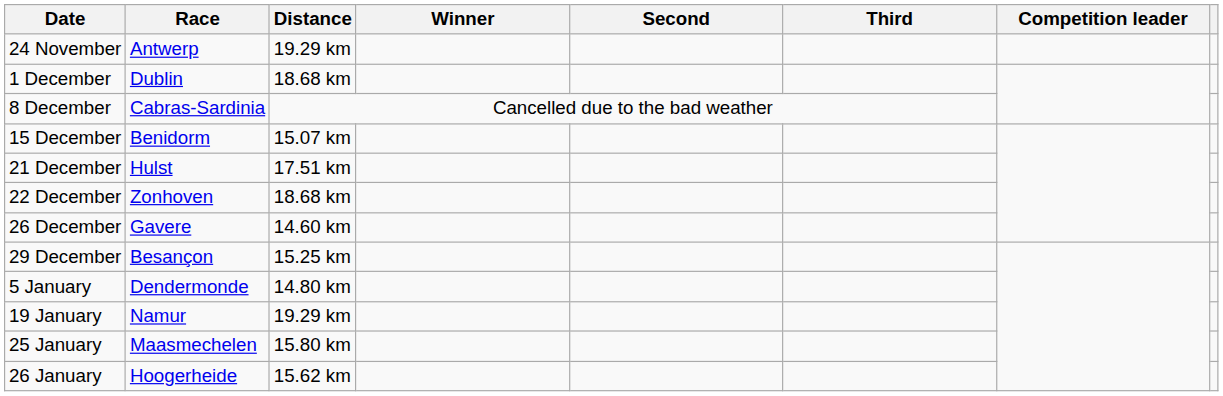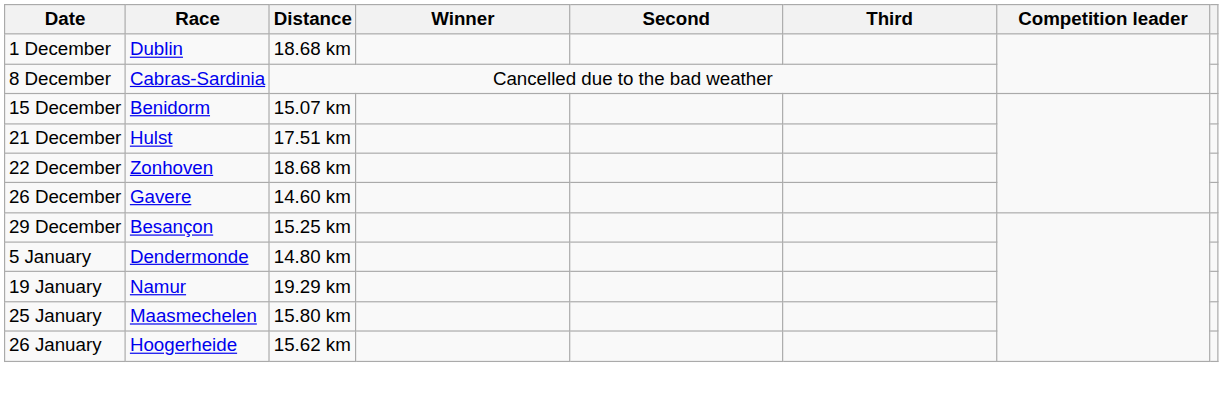- row: 24 November | Antwerp | 19.29 km
